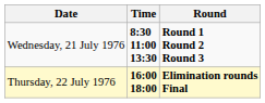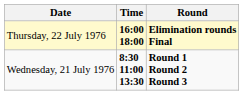rows swapped: Wednesday, 21 July 1976 <-> Thursday, 22 July 1976
